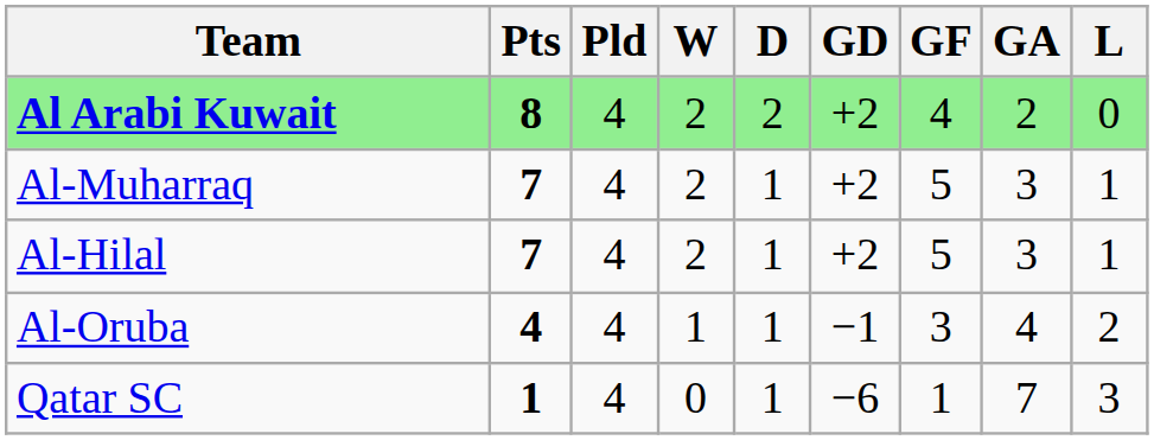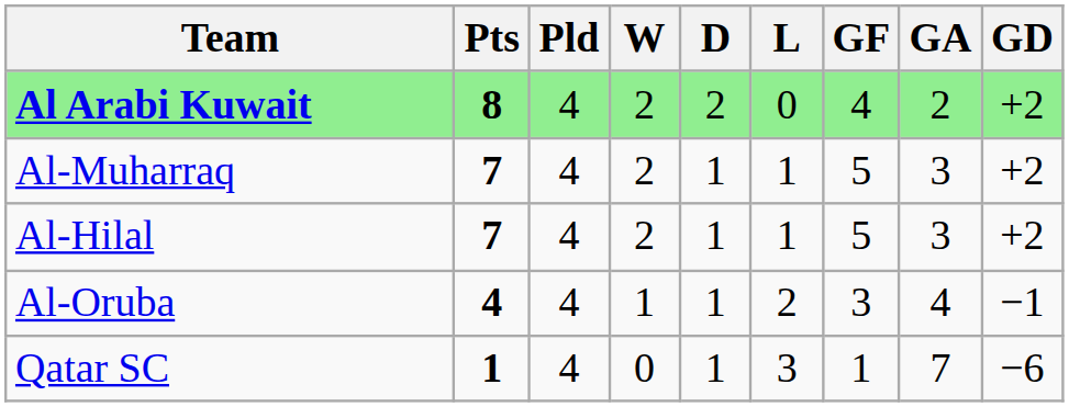columns swapped: L <-> GD
